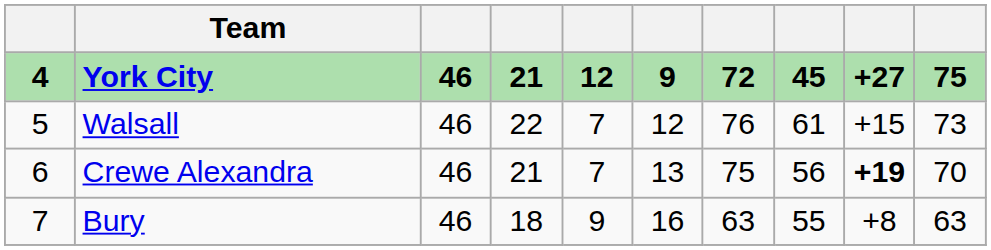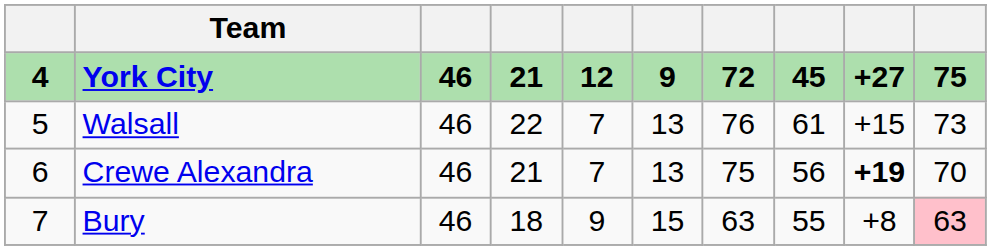Walsall | column 6: 12 -> 13
Bury | column 6: 16 -> 15
Bury | column 10: no background -> pink background
